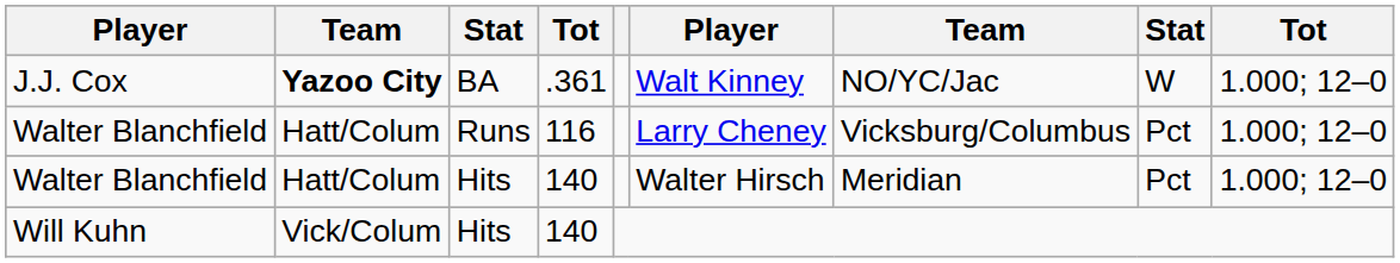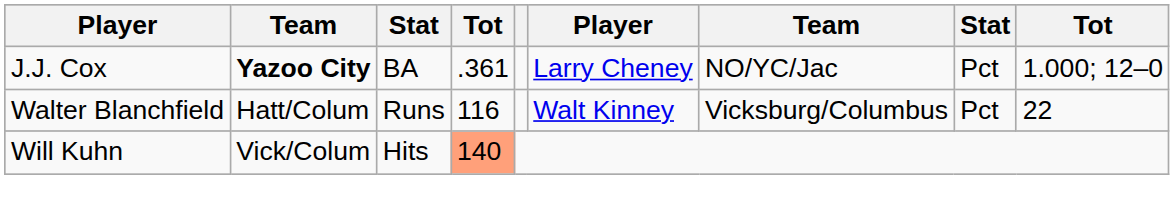J.J. Cox | column 6: Walt Kinney -> Larry Cheney
J.J. Cox | column 8: W -> Pct
Walter Blanchfield / Runs | column 6: Larry Cheney -> Walt Kinney
Walter Blanchfield / Runs | column 9: 1.000; 12–0 -> 22
- row: Walter Blanchfield | Hatt/Colum | Hits | 140 | Walter Hirsch | Meridian | Pct | 1.000; 12–0
Will Kuhn | column 4: no background -> lightsalmon background
